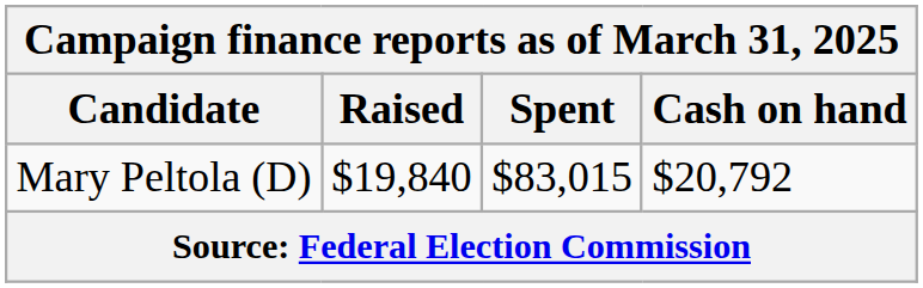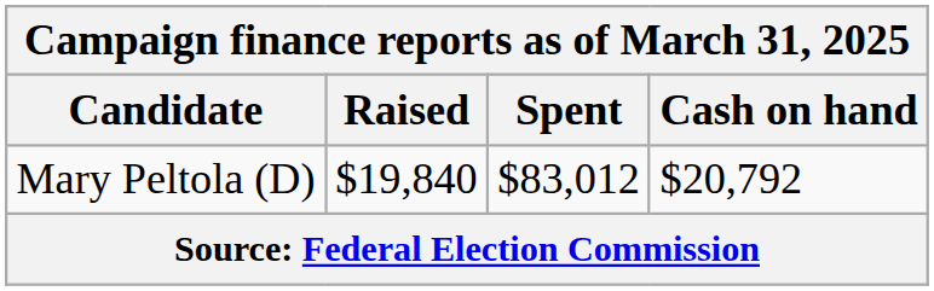Mary Peltola (D) | Spent: $83,015 -> $83,012
